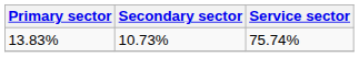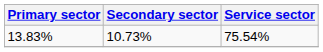13.83% | Service sector: 75.74% -> 75.54%
